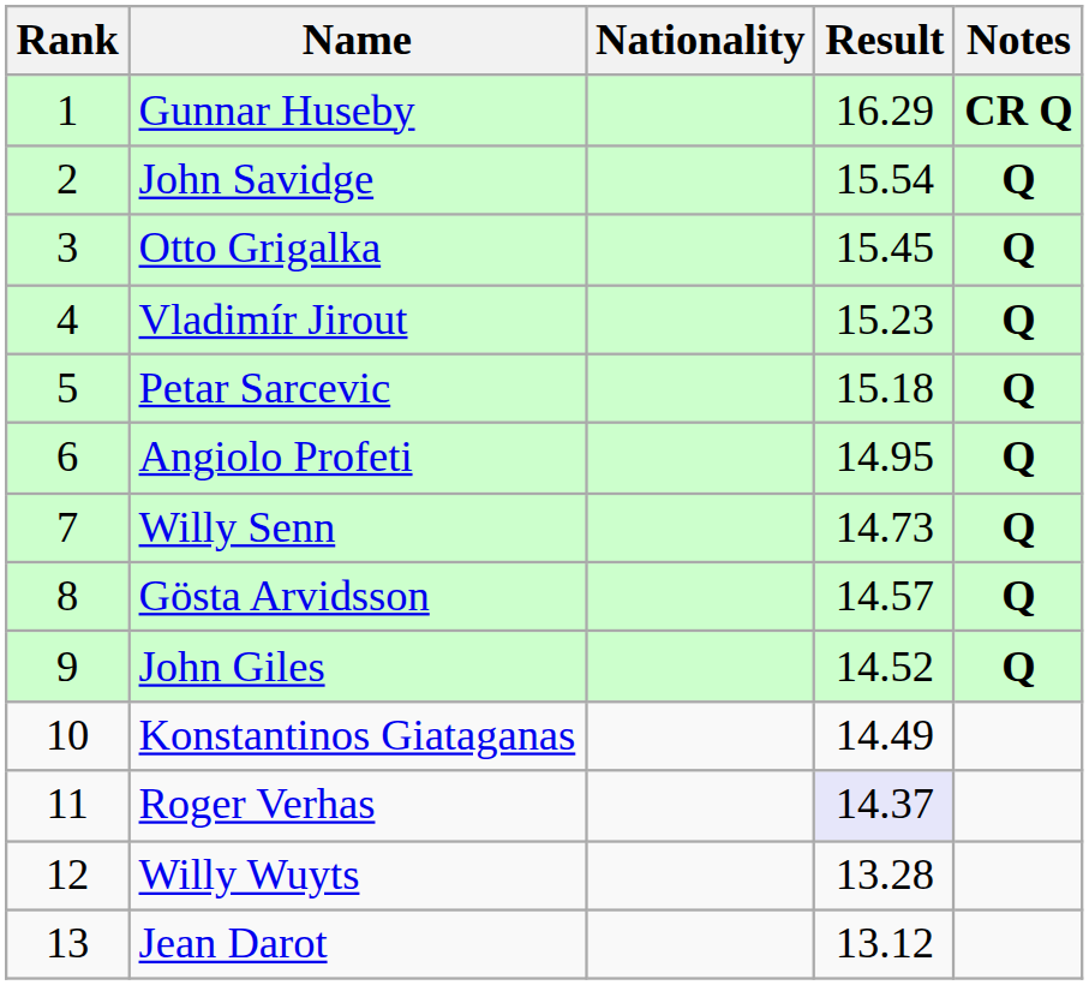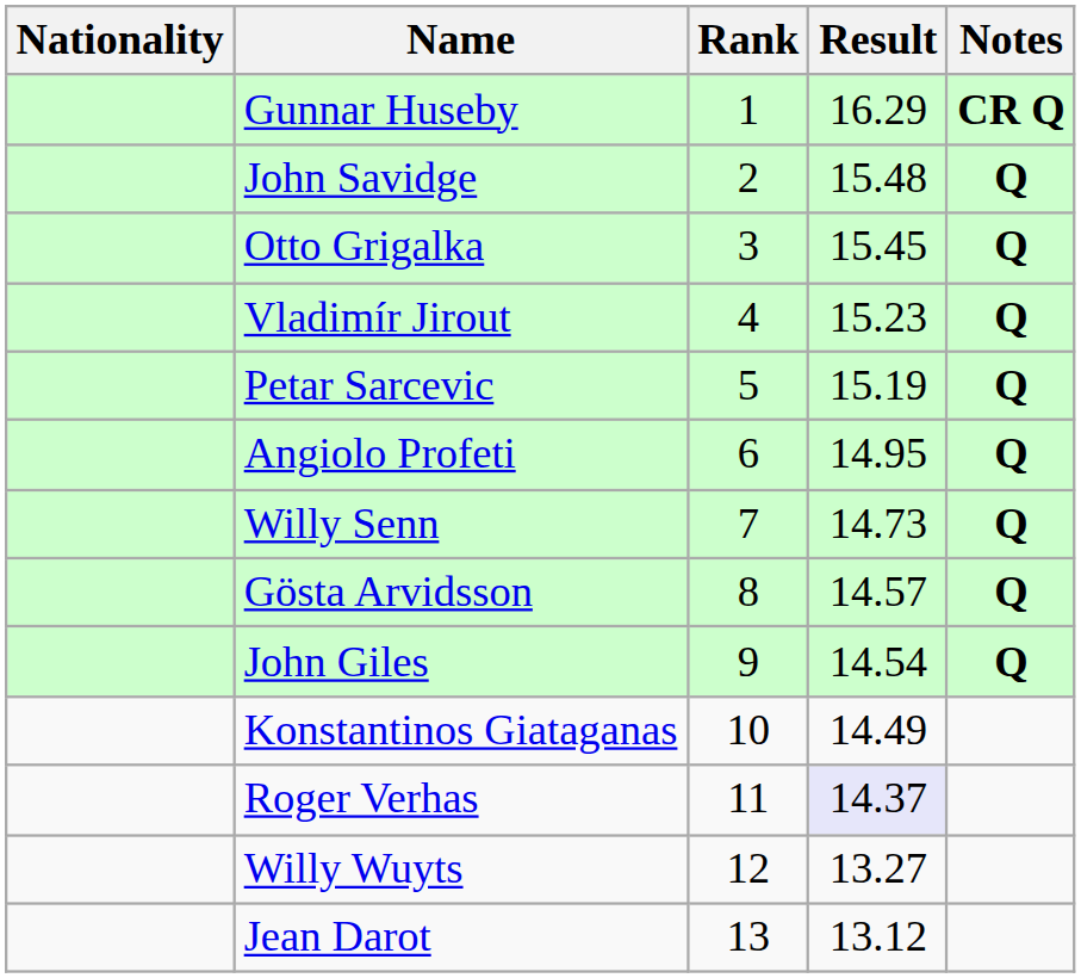columns swapped: Rank <-> Nationality
John Savidge | Result: 15.54 -> 15.48
Petar Sarcevic | Result: 15.18 -> 15.19
John Giles | Result: 14.52 -> 14.54
Willy Wuyts | Result: 13.28 -> 13.27
